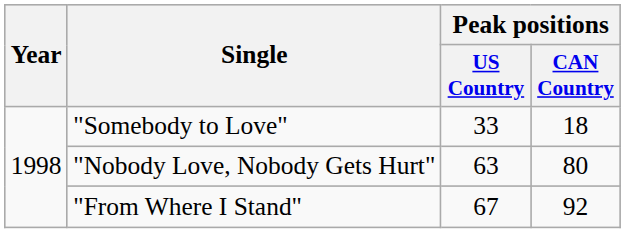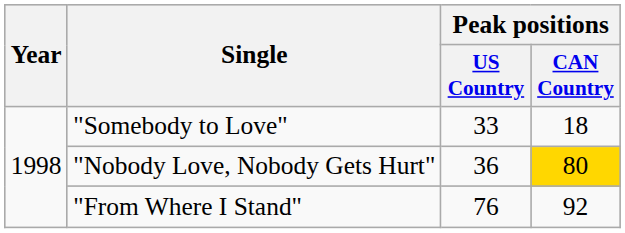"Nobody Love, Nobody Gets Hurt" | Peak positions / US Country: 63 -> 36
"Nobody Love, Nobody Gets Hurt" | Peak positions / CAN Country: no background -> gold background
"From Where I Stand" | Peak positions / US Country: 67 -> 76
